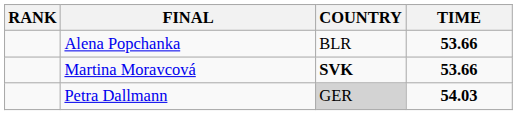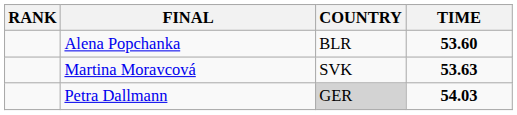Alena Popchanka | TIME: 53.66 -> 53.60
Martina Moravcová | COUNTRY: bold -> normal
Martina Moravcová | TIME: 53.66 -> 53.63
